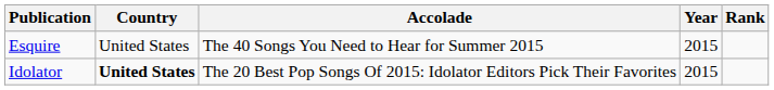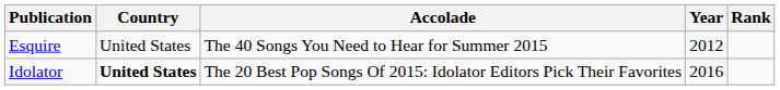Esquire | Year: 2015 -> 2012
Idolator | Year: 2015 -> 2016
